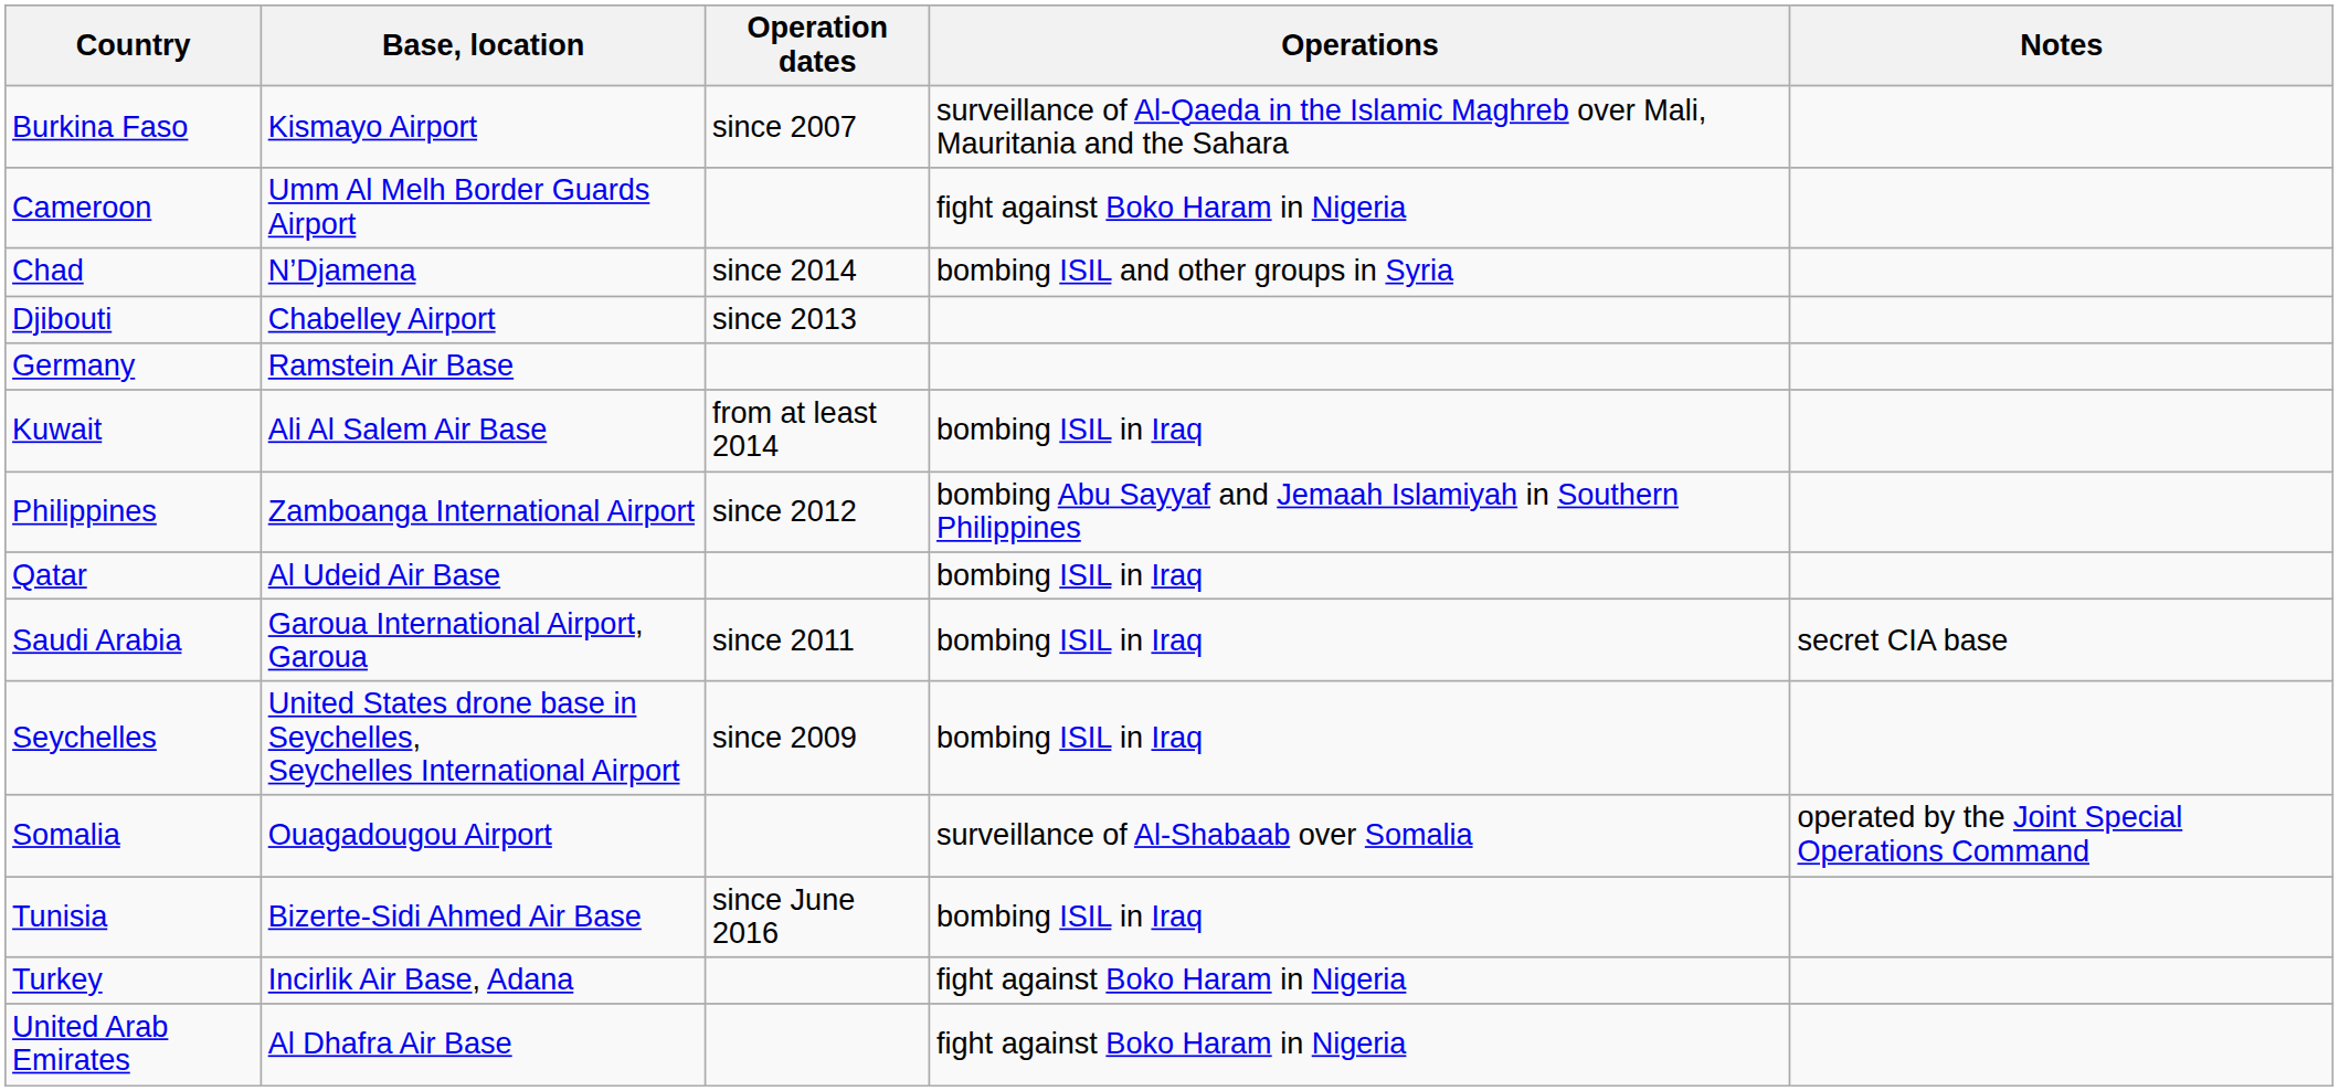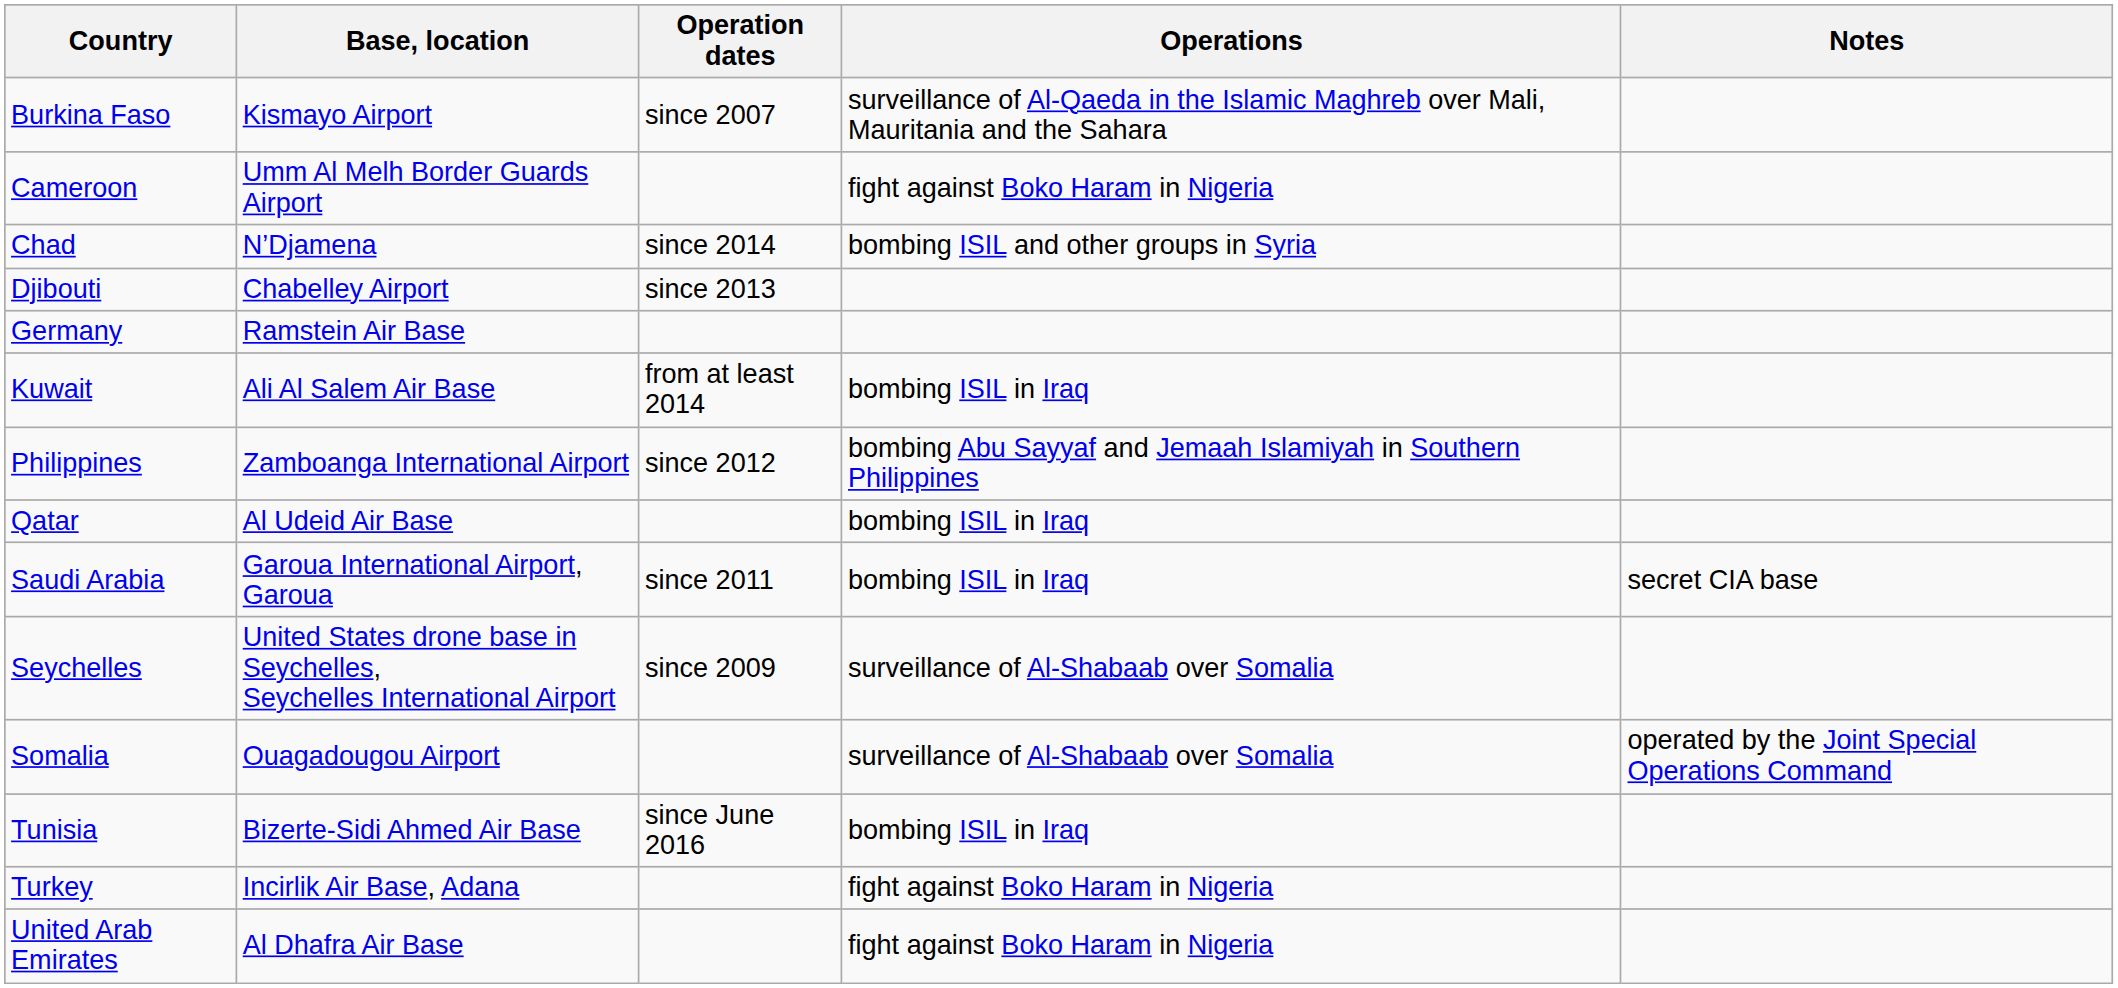Seychelles | Operations: bombing ISIL in Iraq -> surveillance of Al-Shabaab over Somalia
